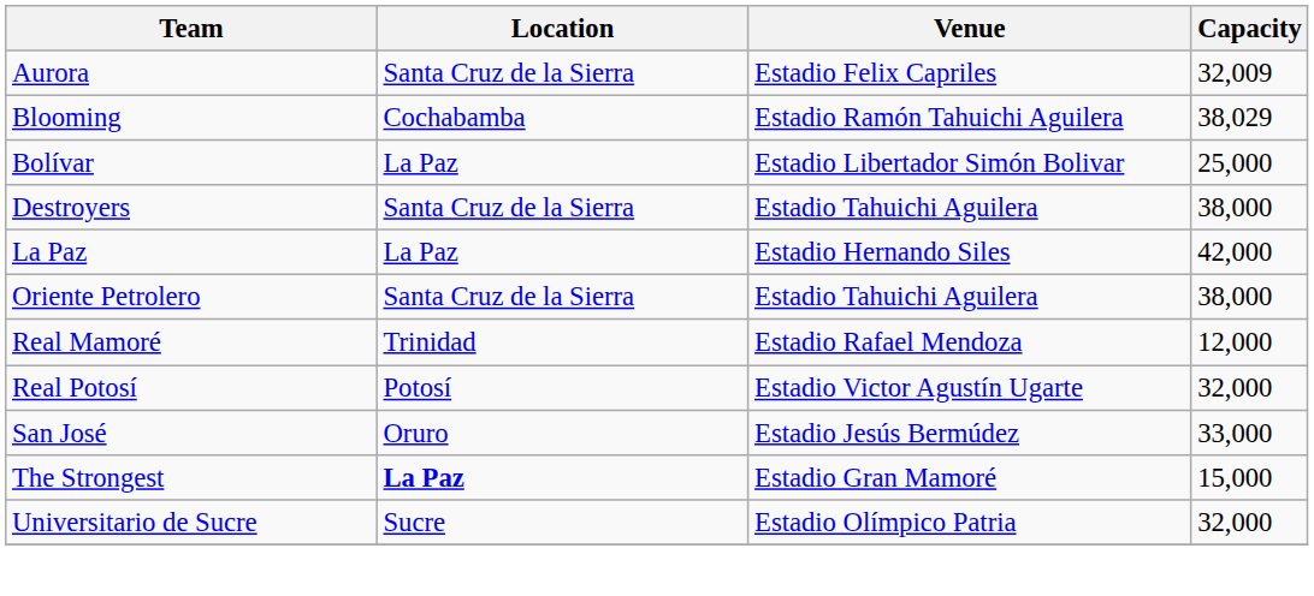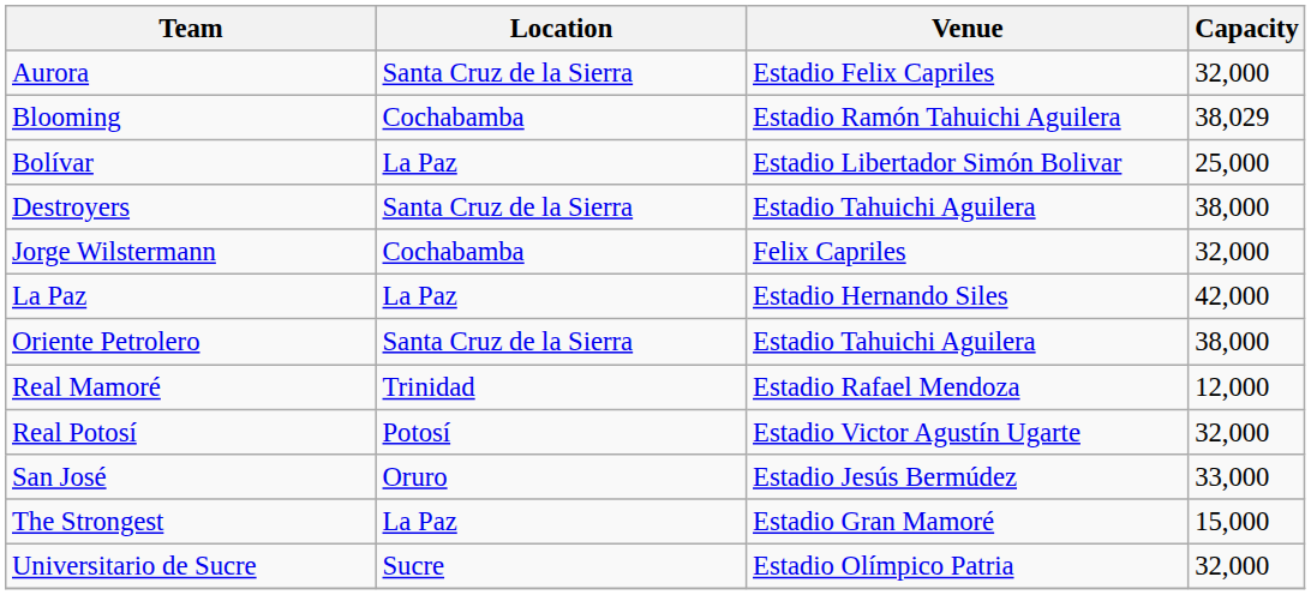Aurora | Capacity: 32,009 -> 32,000
+ row: Jorge Wilstermann | Cochabamba | Felix Capriles | 32,000
The Strongest | Location: bold -> normal
